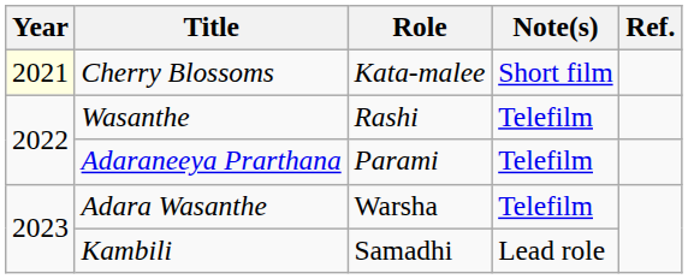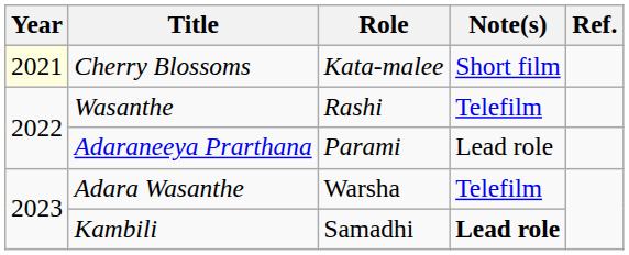Adaraneeya Prarthana | Note(s): Telefilm -> Lead role
Kambili | Note(s): normal -> bold
